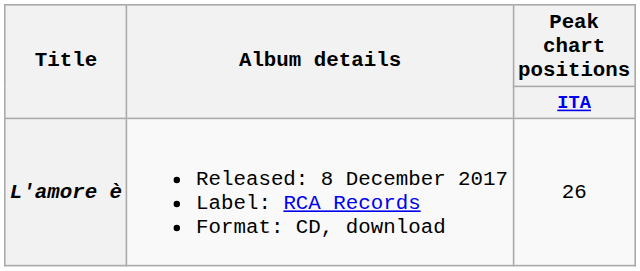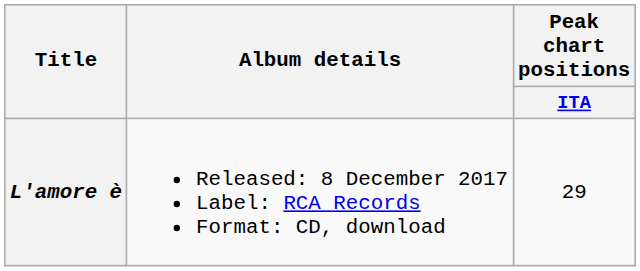L'amore è | Peak chart positions / ITA: 26 -> 29
